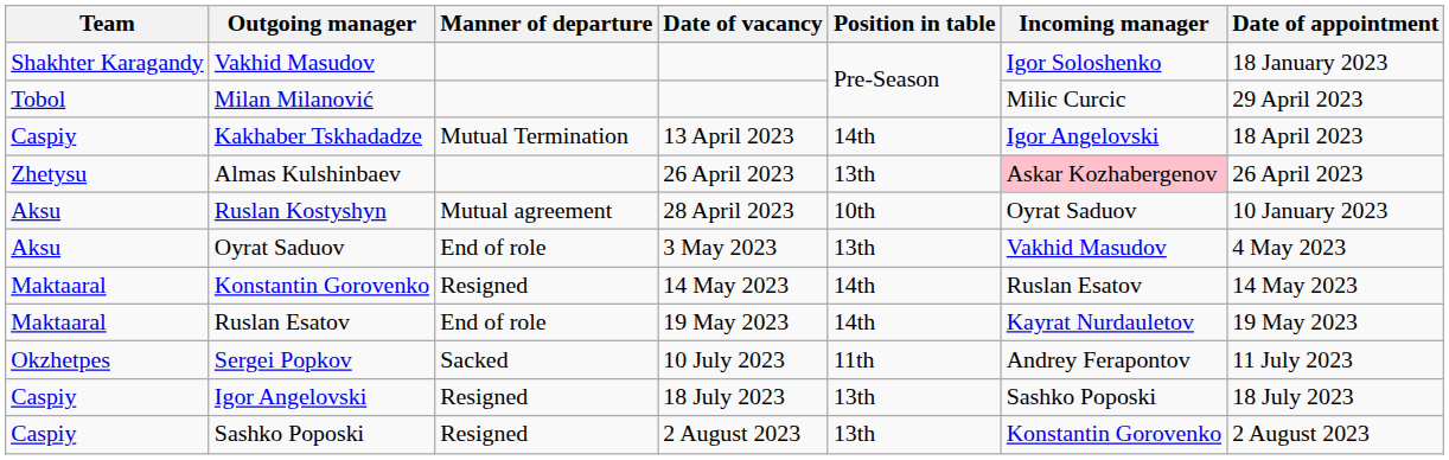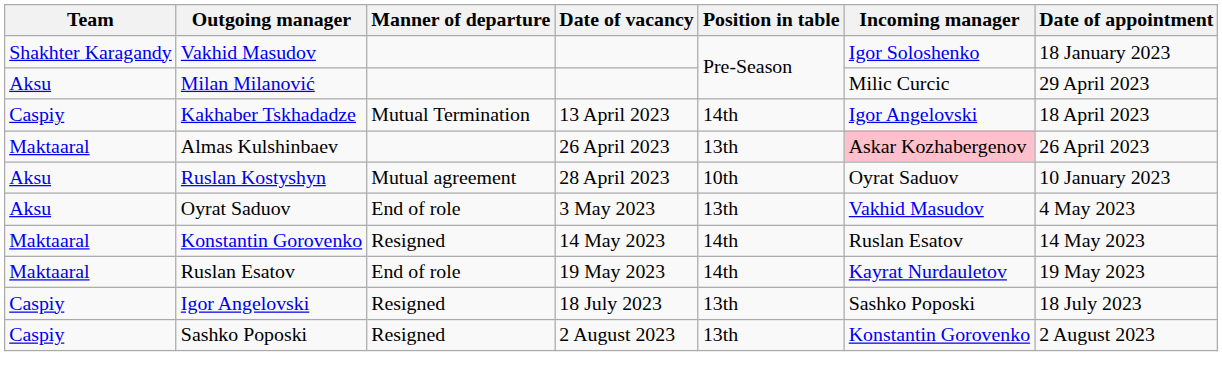Milan Milanović | Team: Tobol -> Aksu
Almas Kulshinbaev | Team: Zhetysu -> Maktaaral
- row: Okzhetpes | Sergei Popkov | Sacked | 10 July 2023 | 11th | Andrey Ferapontov | 11 July 2023
